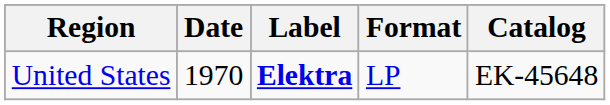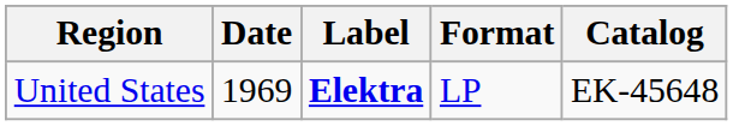United States | Date: 1970 -> 1969
